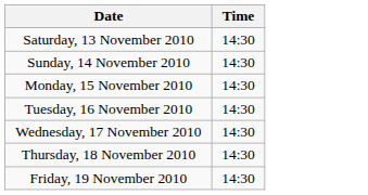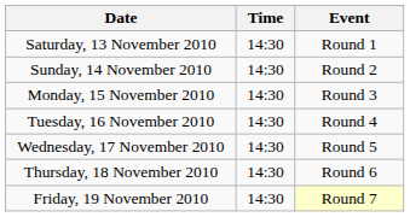+ column: Event | Round 1 | Round 2 | Round 3 | Round 4 | Round 5 | Round 6 | Round 7
